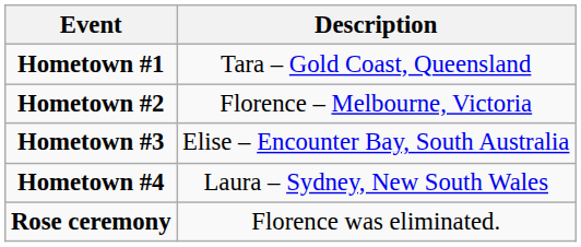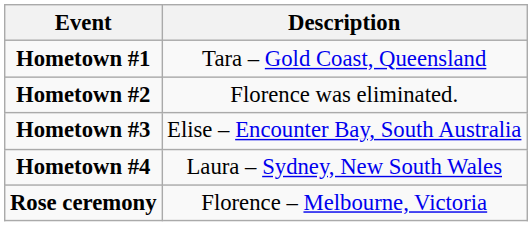Hometown #2 | Description: Florence – Melbourne, Victoria -> Florence was eliminated.
Rose ceremony | Description: Florence was eliminated. -> Florence – Melbourne, Victoria
